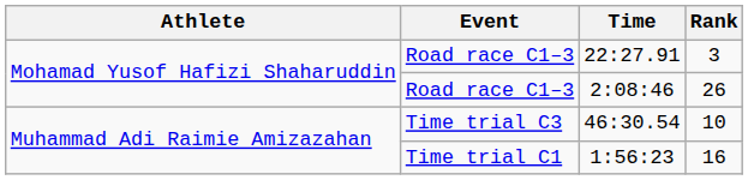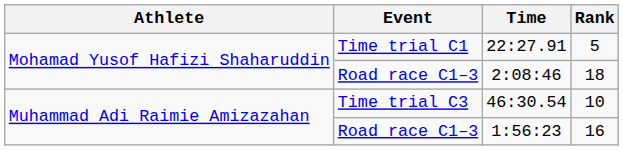22:27.91 | Event: Road race C1–3 -> Time trial C1
22:27.91 | Rank: 3 -> 5
2:08:46 | Rank: 26 -> 18
1:56:23 | Event: Time trial C1 -> Road race C1–3
